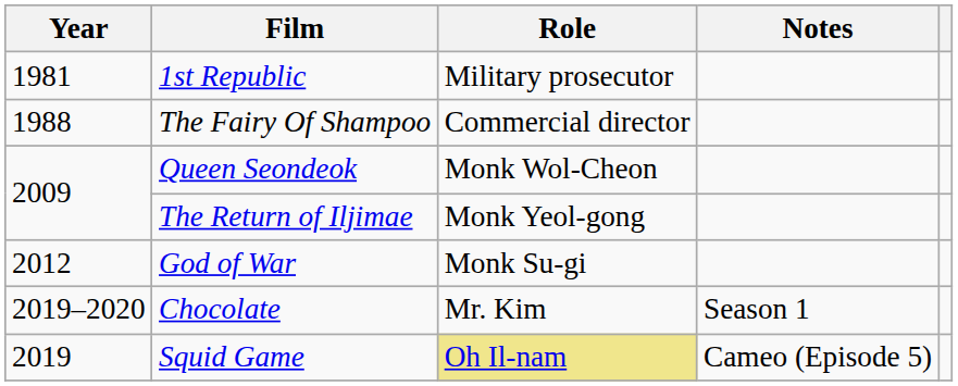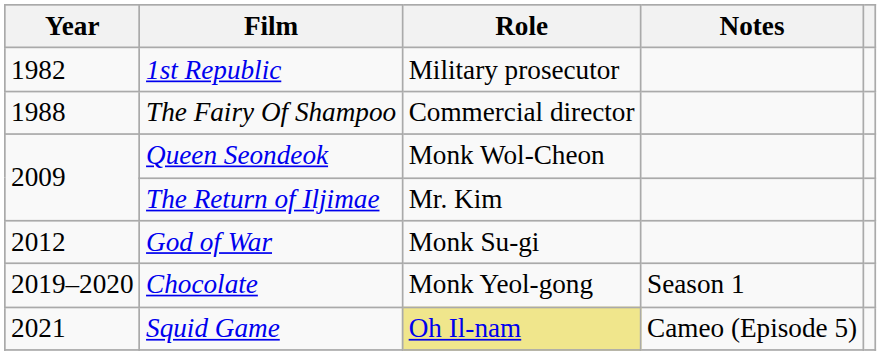1st Republic | Year: 1981 -> 1982
The Return of Iljimae | Role: Monk Yeol-gong -> Mr. Kim
Chocolate | Role: Mr. Kim -> Monk Yeol-gong
Squid Game | Year: 2019 -> 2021
